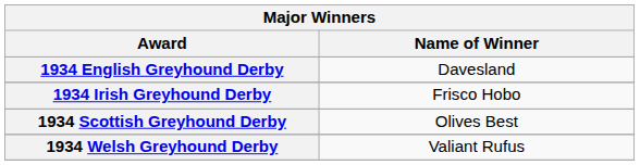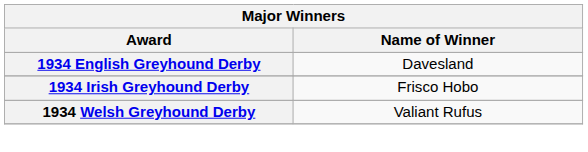- row: 1934 Scottish Greyhound Derby | Olives Best
